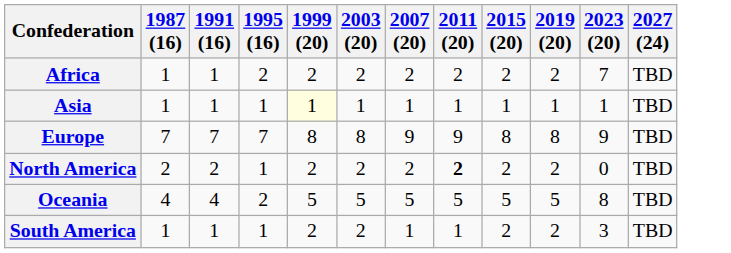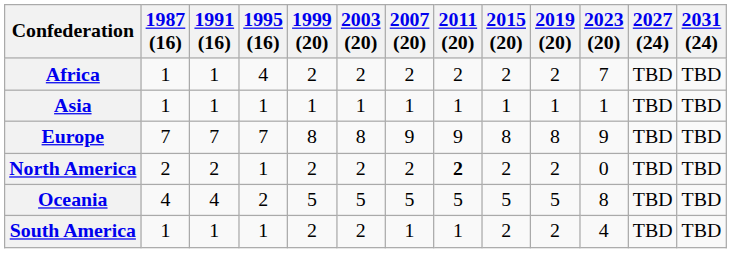+ column: 2031 (24) | TBD | TBD | TBD | TBD | TBD | TBD
Africa | 1995 (16): 2 -> 4
Asia | 1999 (20): lightyellow background -> no background
South America | 2023 (20): 3 -> 4
